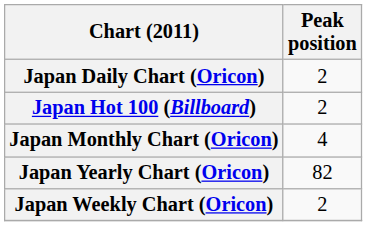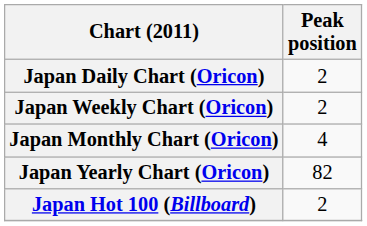rows swapped: Japan Weekly Chart (Oricon) <-> Japan Hot 100 (Billboard)
